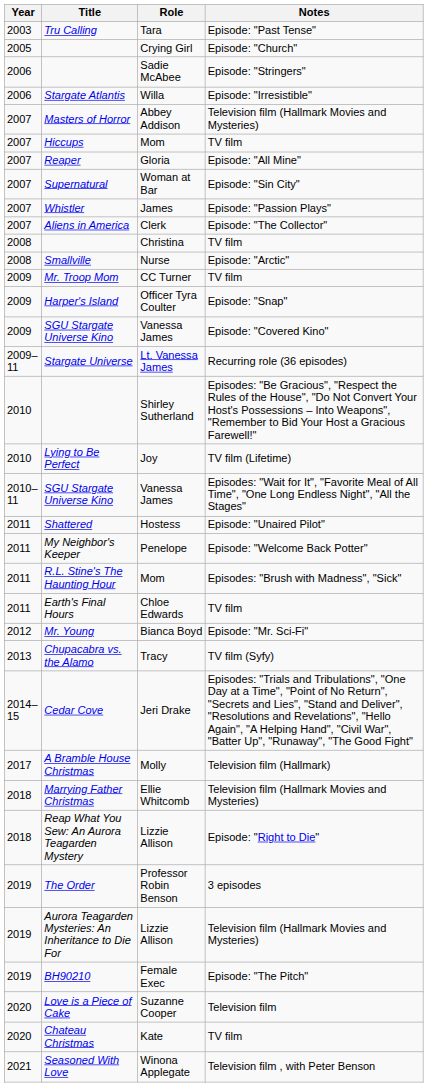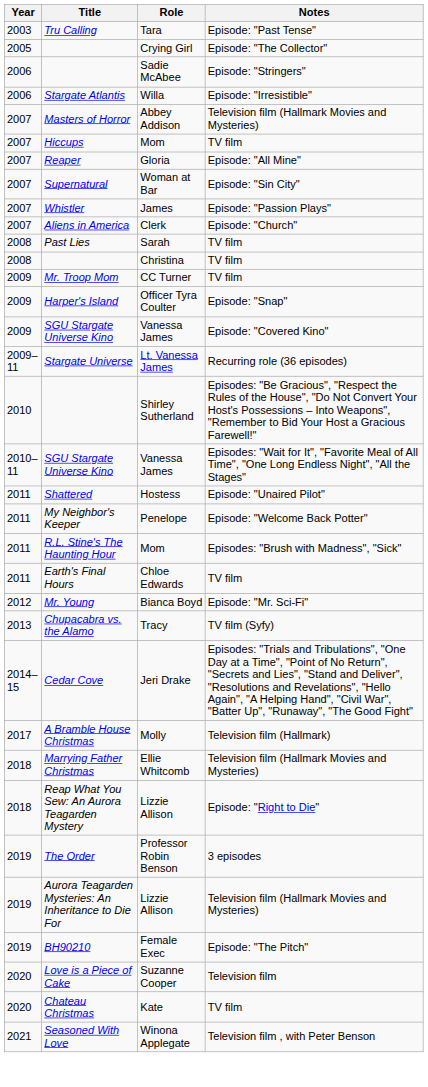Crying Girl | Notes: Episode: "Church" -> Episode: "The Collector"
Clerk | Notes: Episode: "The Collector" -> Episode: "Church"
+ row: 2008 | Past Lies | Sarah | TV film
- row: 2008 | Smallville | Nurse | Episode: "Arctic"
- row: 2010 | Lying to Be Perfect | Joy | TV film (Lifetime)
